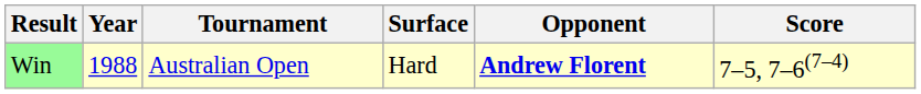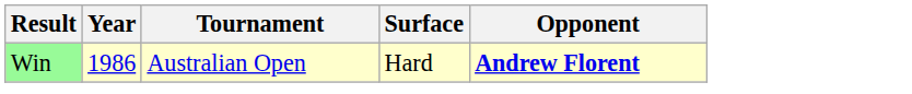- column: Score | 7–5, 7–6(7–4)
Win | Year: 1988 -> 1986
